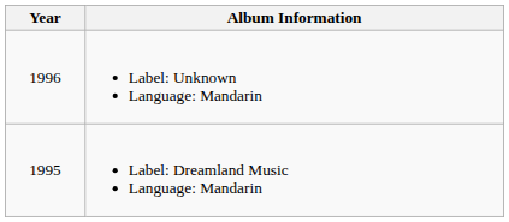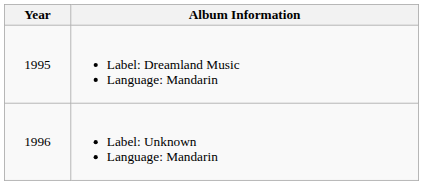rows swapped: Label: Dreamland Music Language: Mandarin <-> Label: Unknown Language: Mandarin
